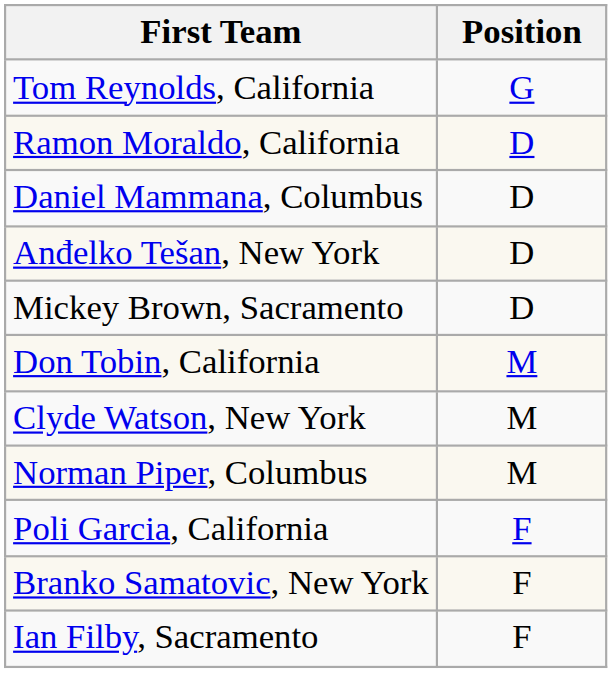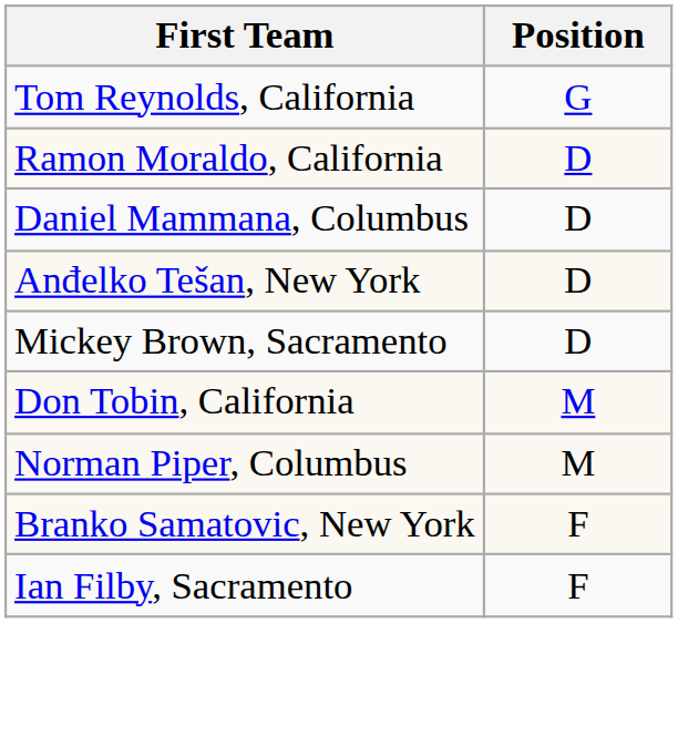- row: Clyde Watson, New York | M
- row: Poli Garcia, California | F
